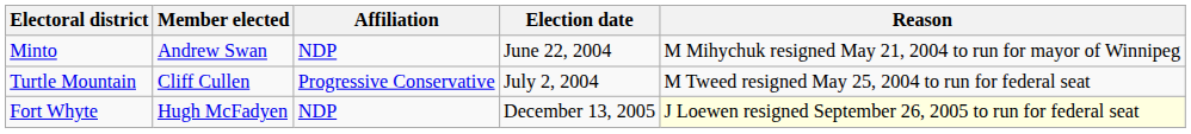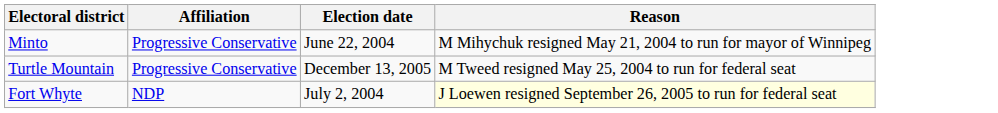- column: Member elected | Andrew Swan | Cliff Cullen | Hugh McFadyen
Minto | Affiliation: NDP -> Progressive Conservative
Turtle Mountain | Election date: July 2, 2004 -> December 13, 2005
Fort Whyte | Election date: December 13, 2005 -> July 2, 2004
